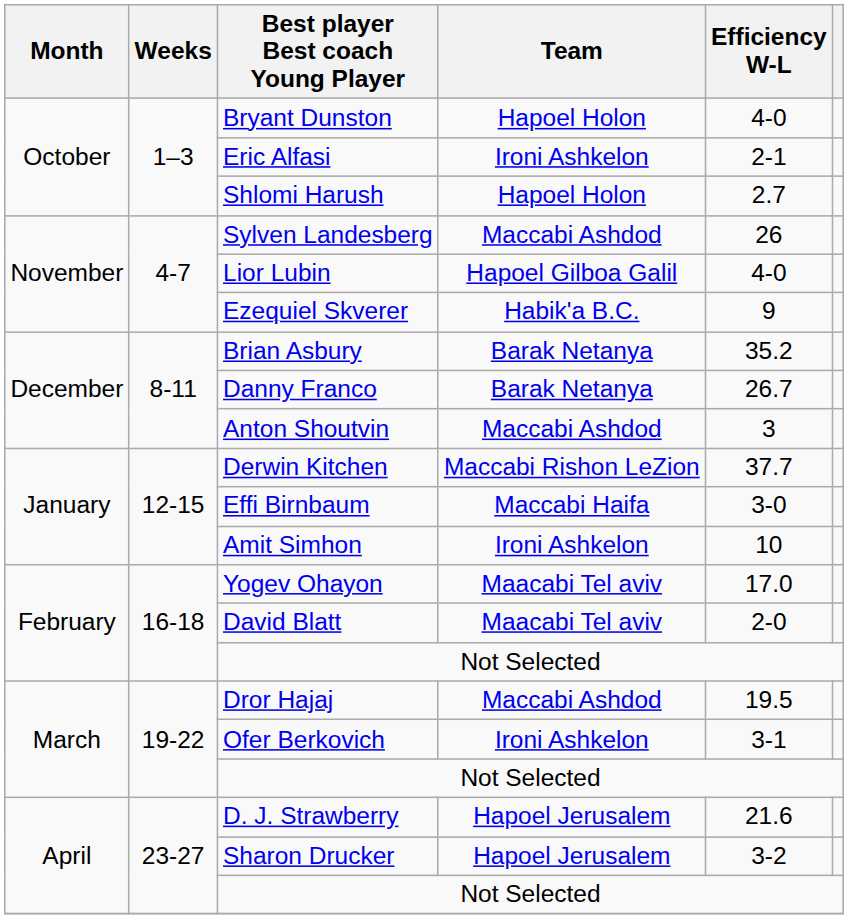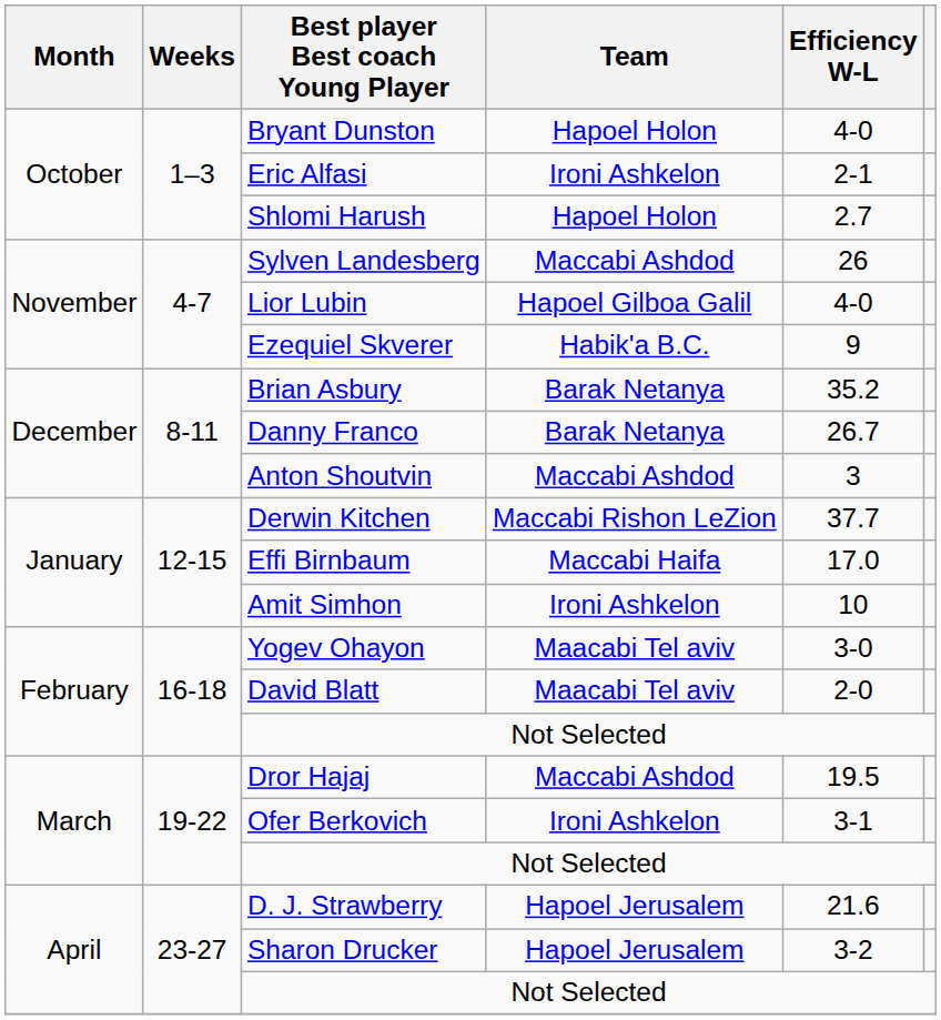Effi Birnbaum | Efficiency W-L: 3-0 -> 17.0
Yogev Ohayon | Efficiency W-L: 17.0 -> 3-0
